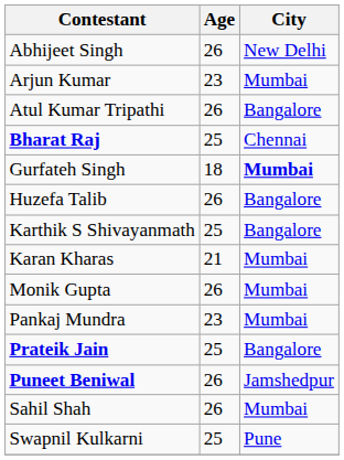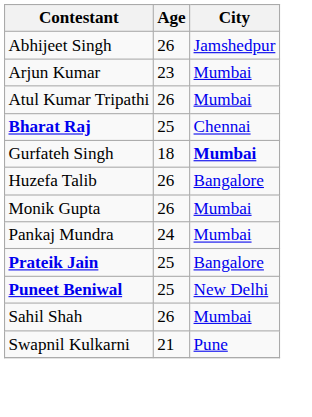Abhijeet Singh | City: New Delhi -> Jamshedpur
Atul Kumar Tripathi | City: Bangalore -> Mumbai
- row: Karthik S Shivayanmath | 25 | Bangalore
- row: Karan Kharas | 21 | Mumbai
Pankaj Mundra | Age: 23 -> 24
Puneet Beniwal | Age: 26 -> 25
Puneet Beniwal | City: Jamshedpur -> New Delhi
Swapnil Kulkarni | Age: 25 -> 21
